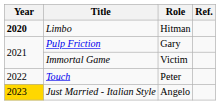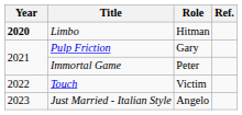Immortal Game | Role: Victim -> Peter
Touch | Role: Peter -> Victim
Just Married - Italian Style | Year: gold background -> no background
